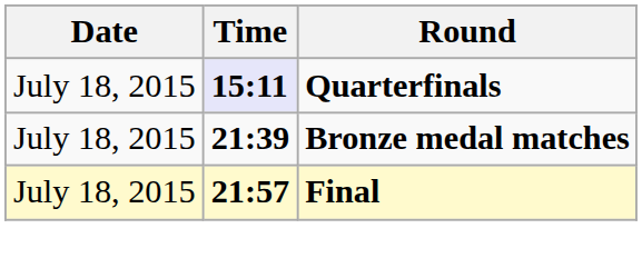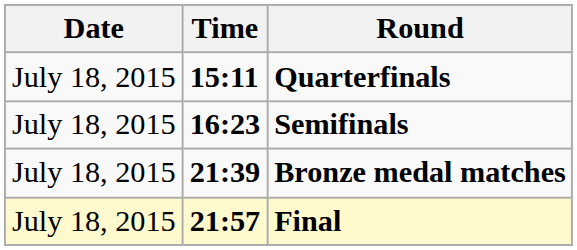Quarterfinals | Time: lavender background -> no background
+ row: July 18, 2015 | 16:23 | Semifinals
